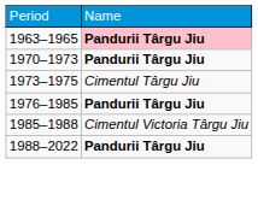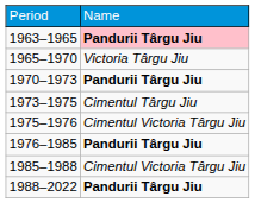+ row: 1965–1970 | Victoria Târgu Jiu
+ row: 1975–1976 | Cimentul Victoria Târgu Jiu
